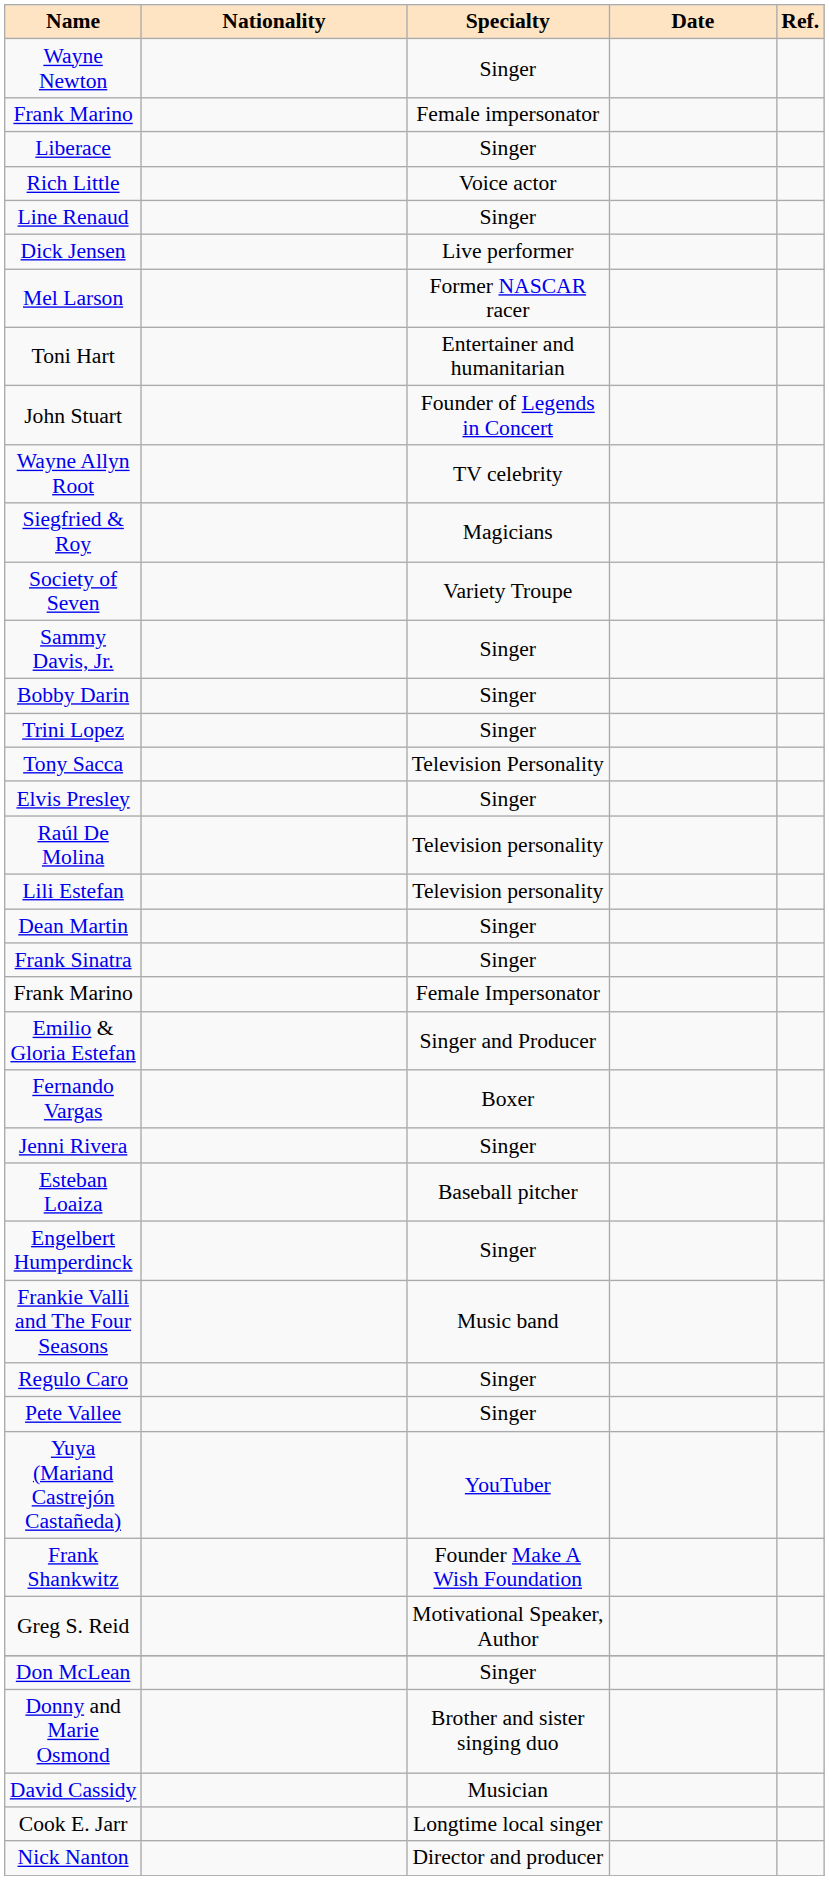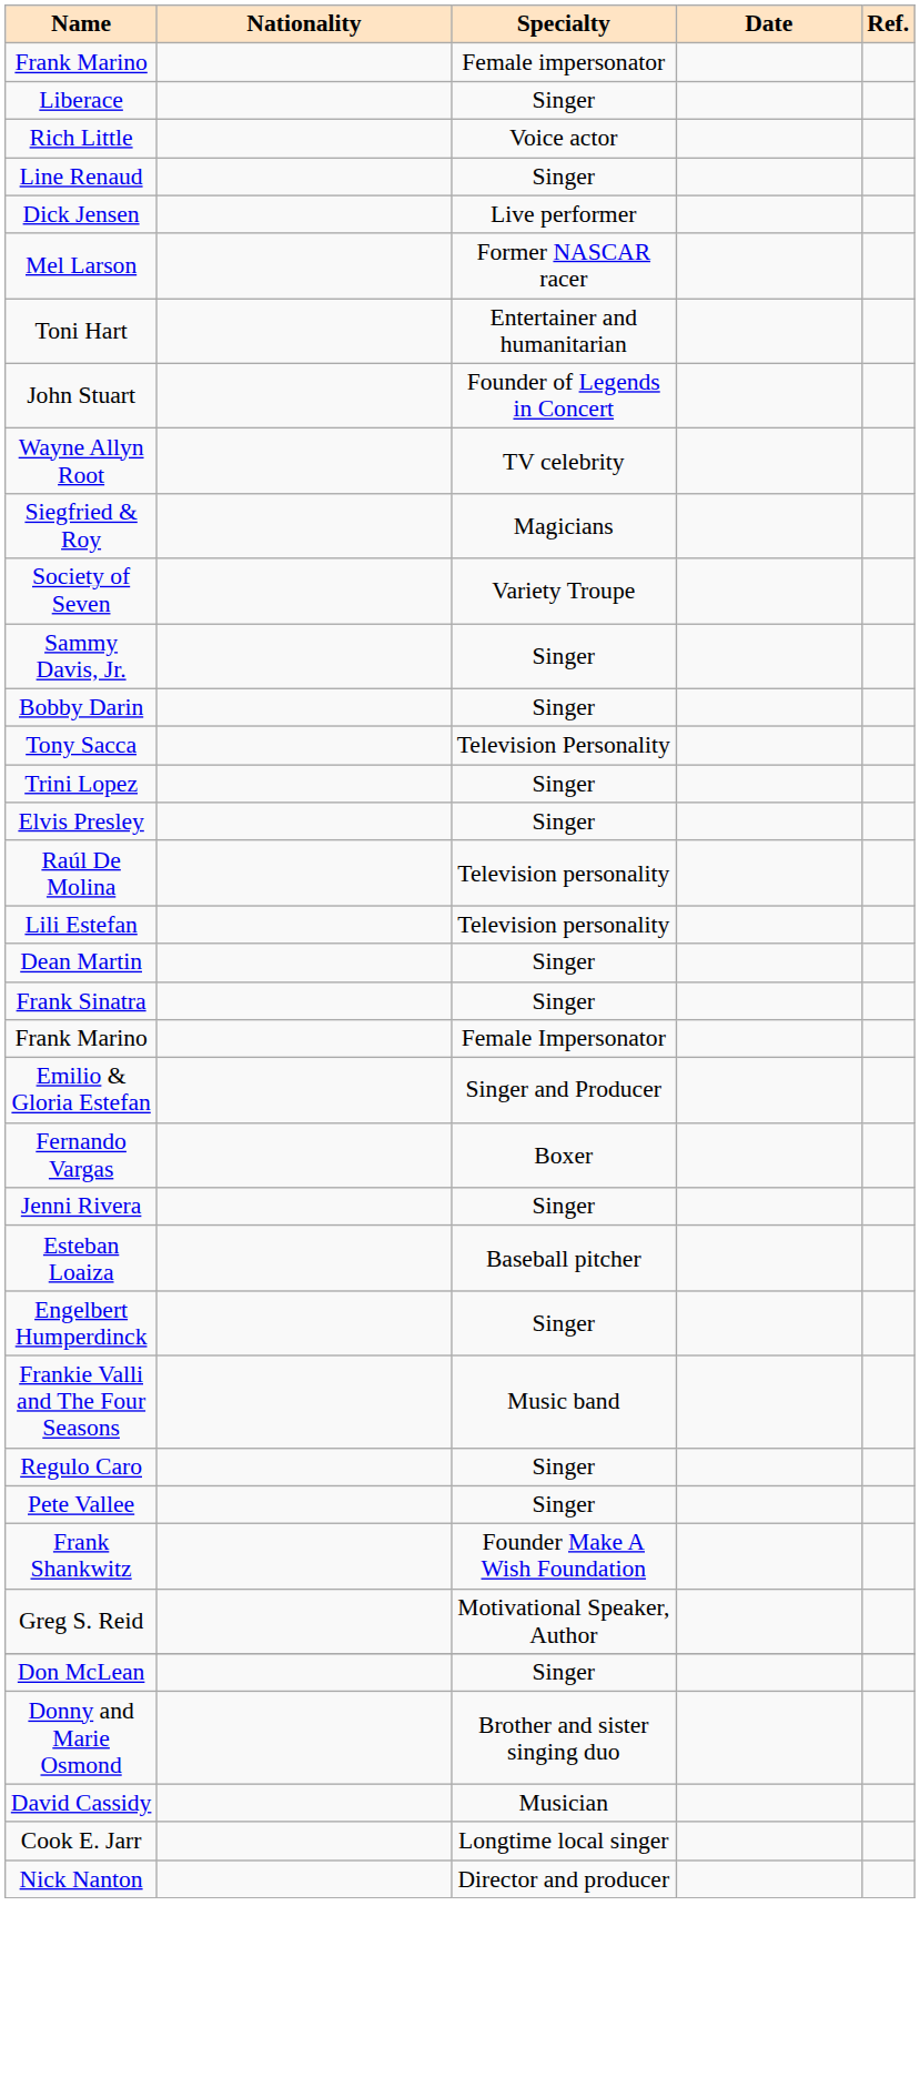- row: Wayne Newton | Singer
rows swapped: Tony Sacca <-> Trini Lopez
- row: Yuya (Mariand Castrejón Castañeda) | YouTuber
